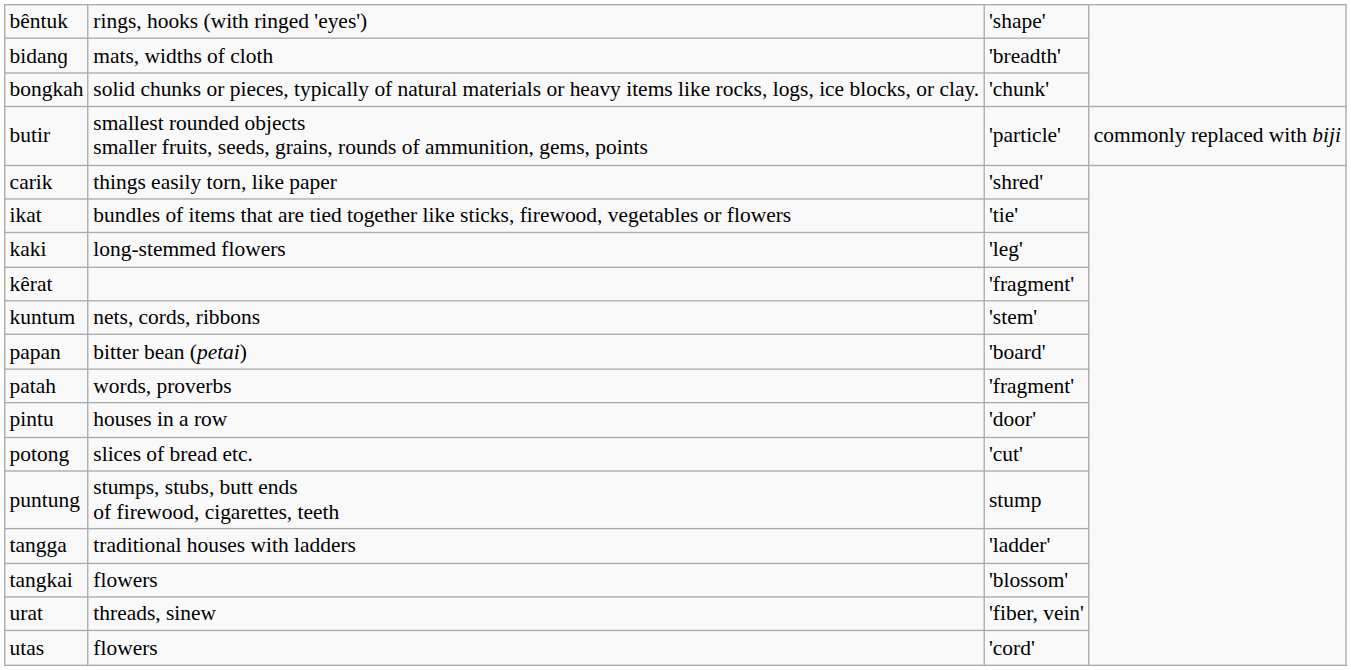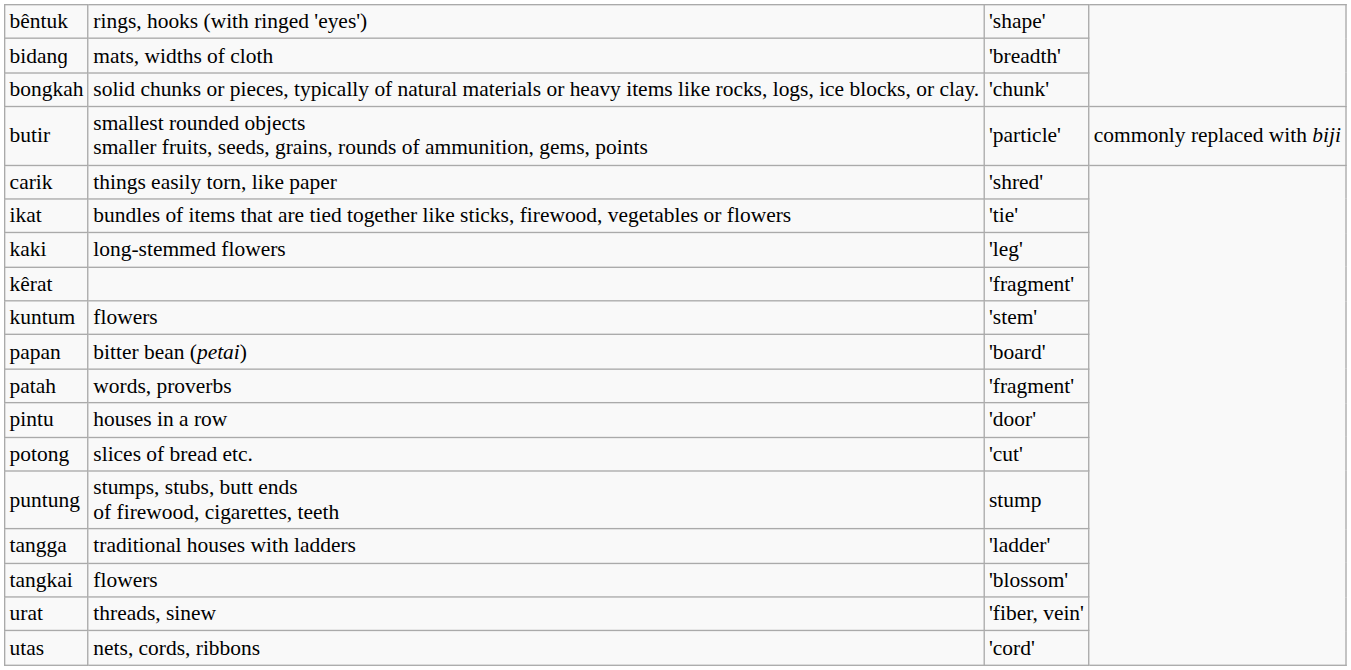kuntum | column 2: nets, cords, ribbons -> flowers
utas | column 2: flowers -> nets, cords, ribbons
